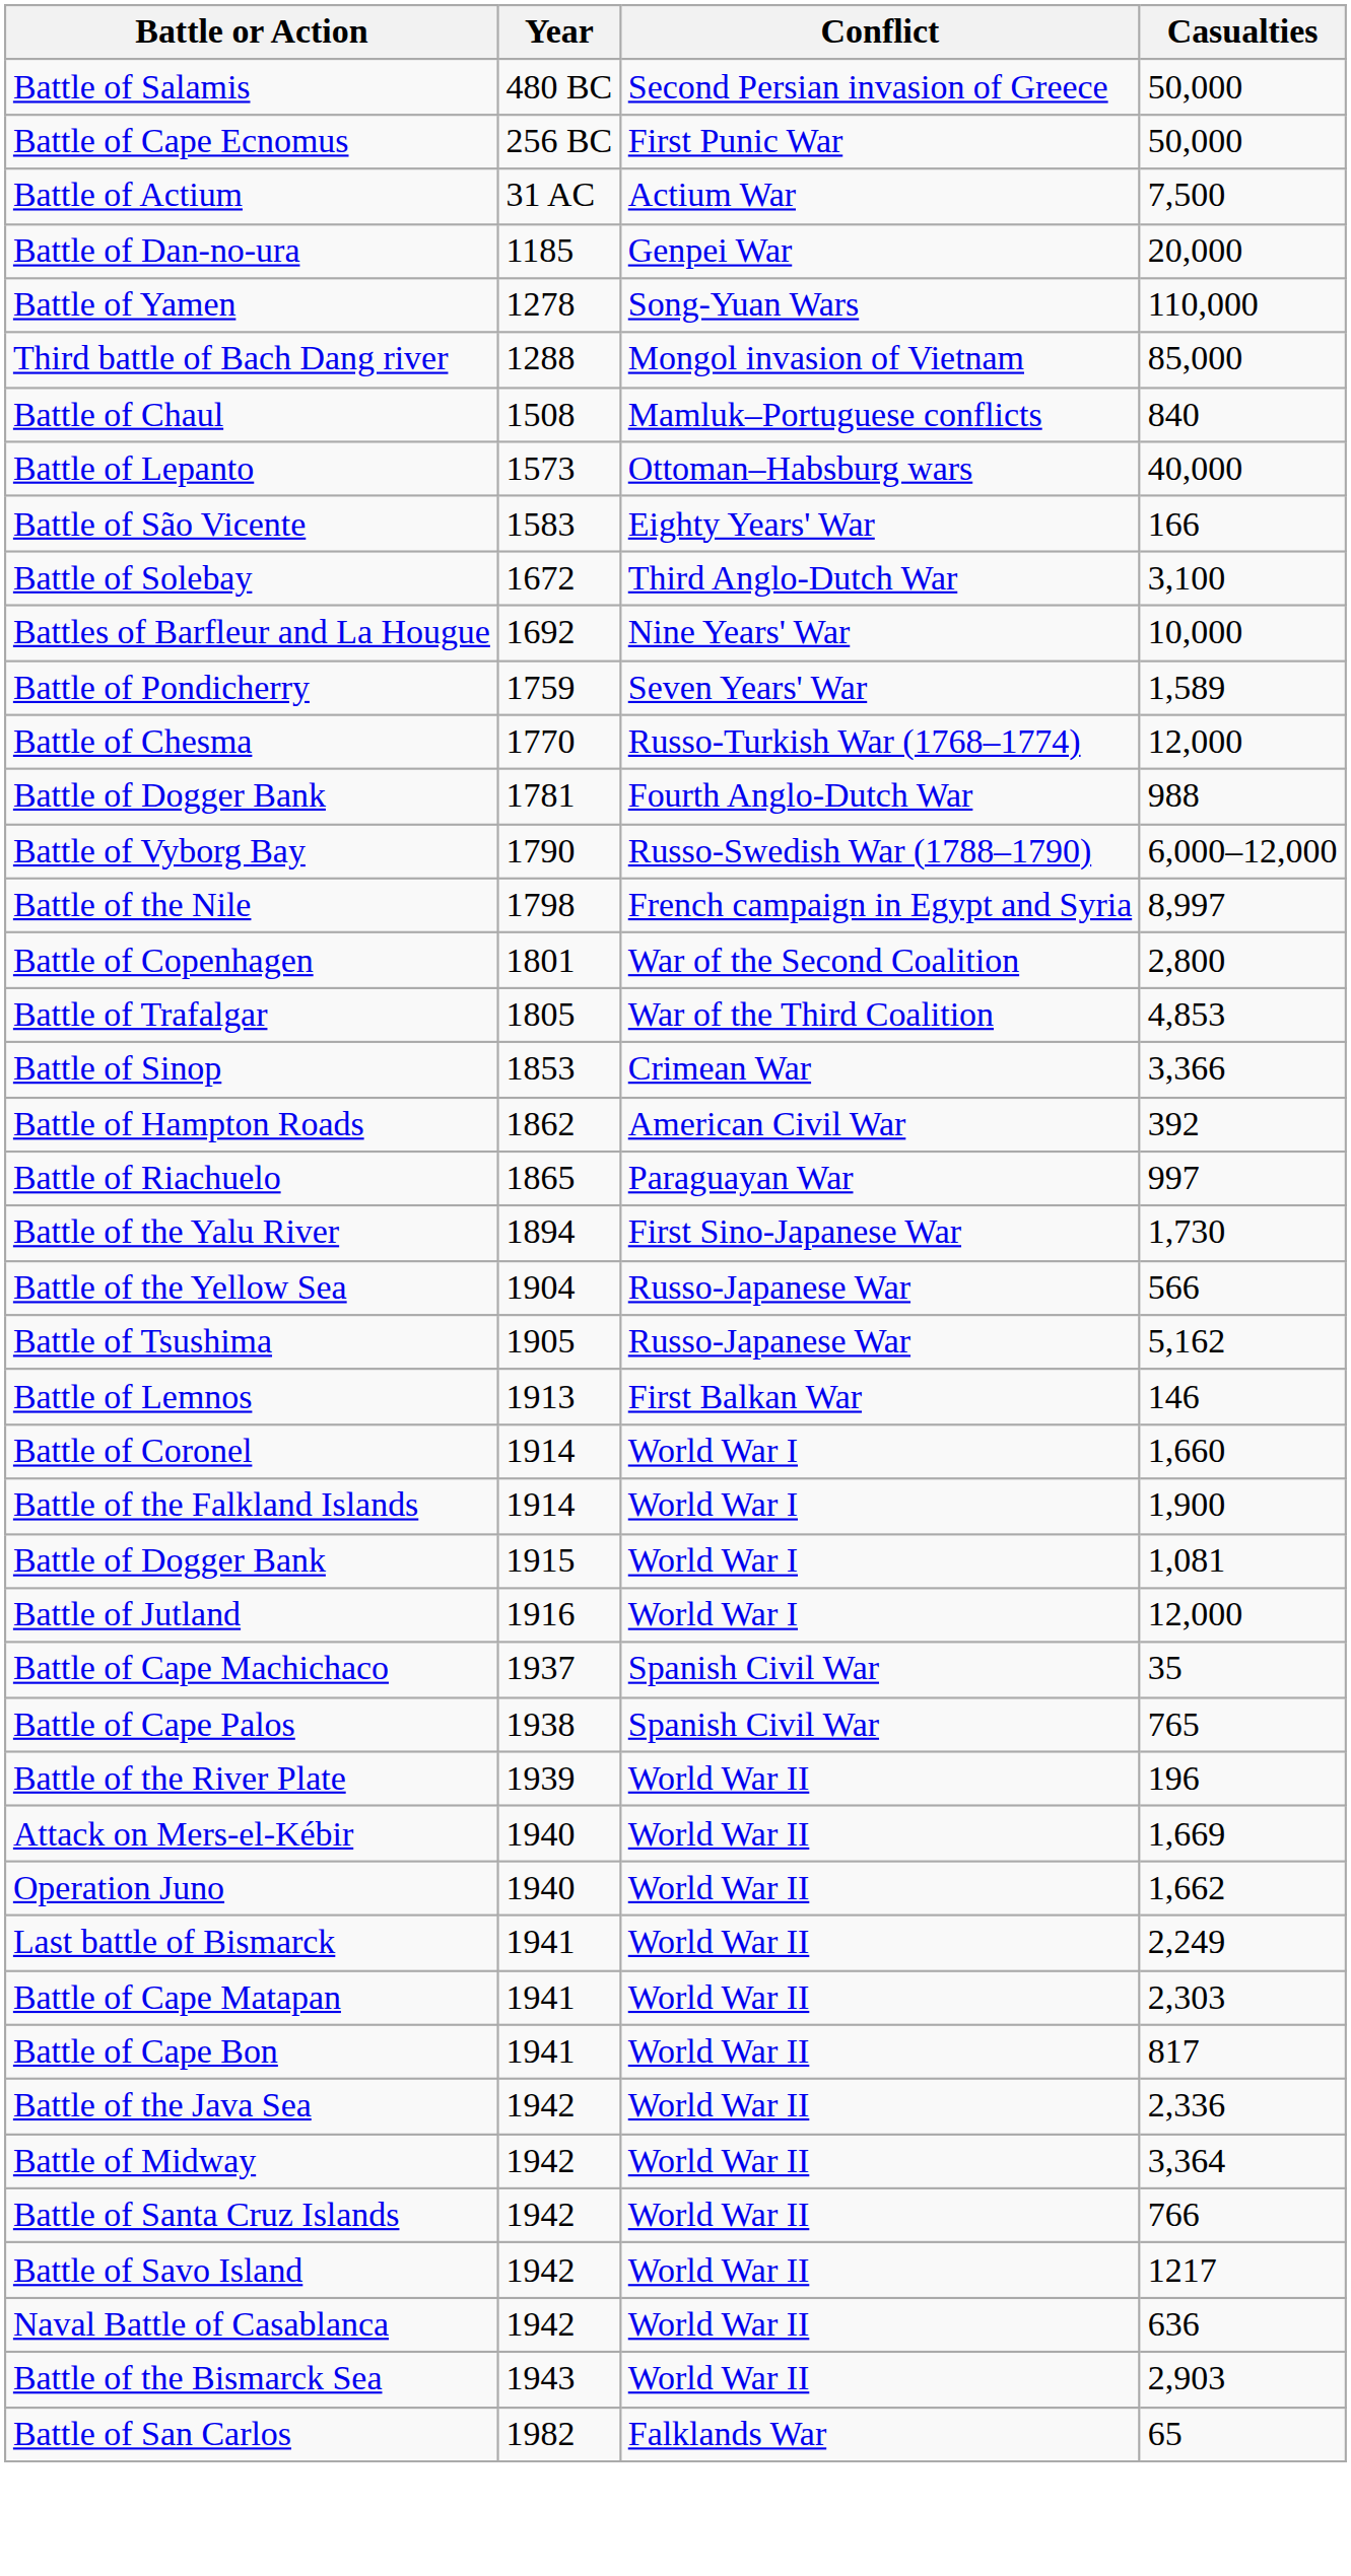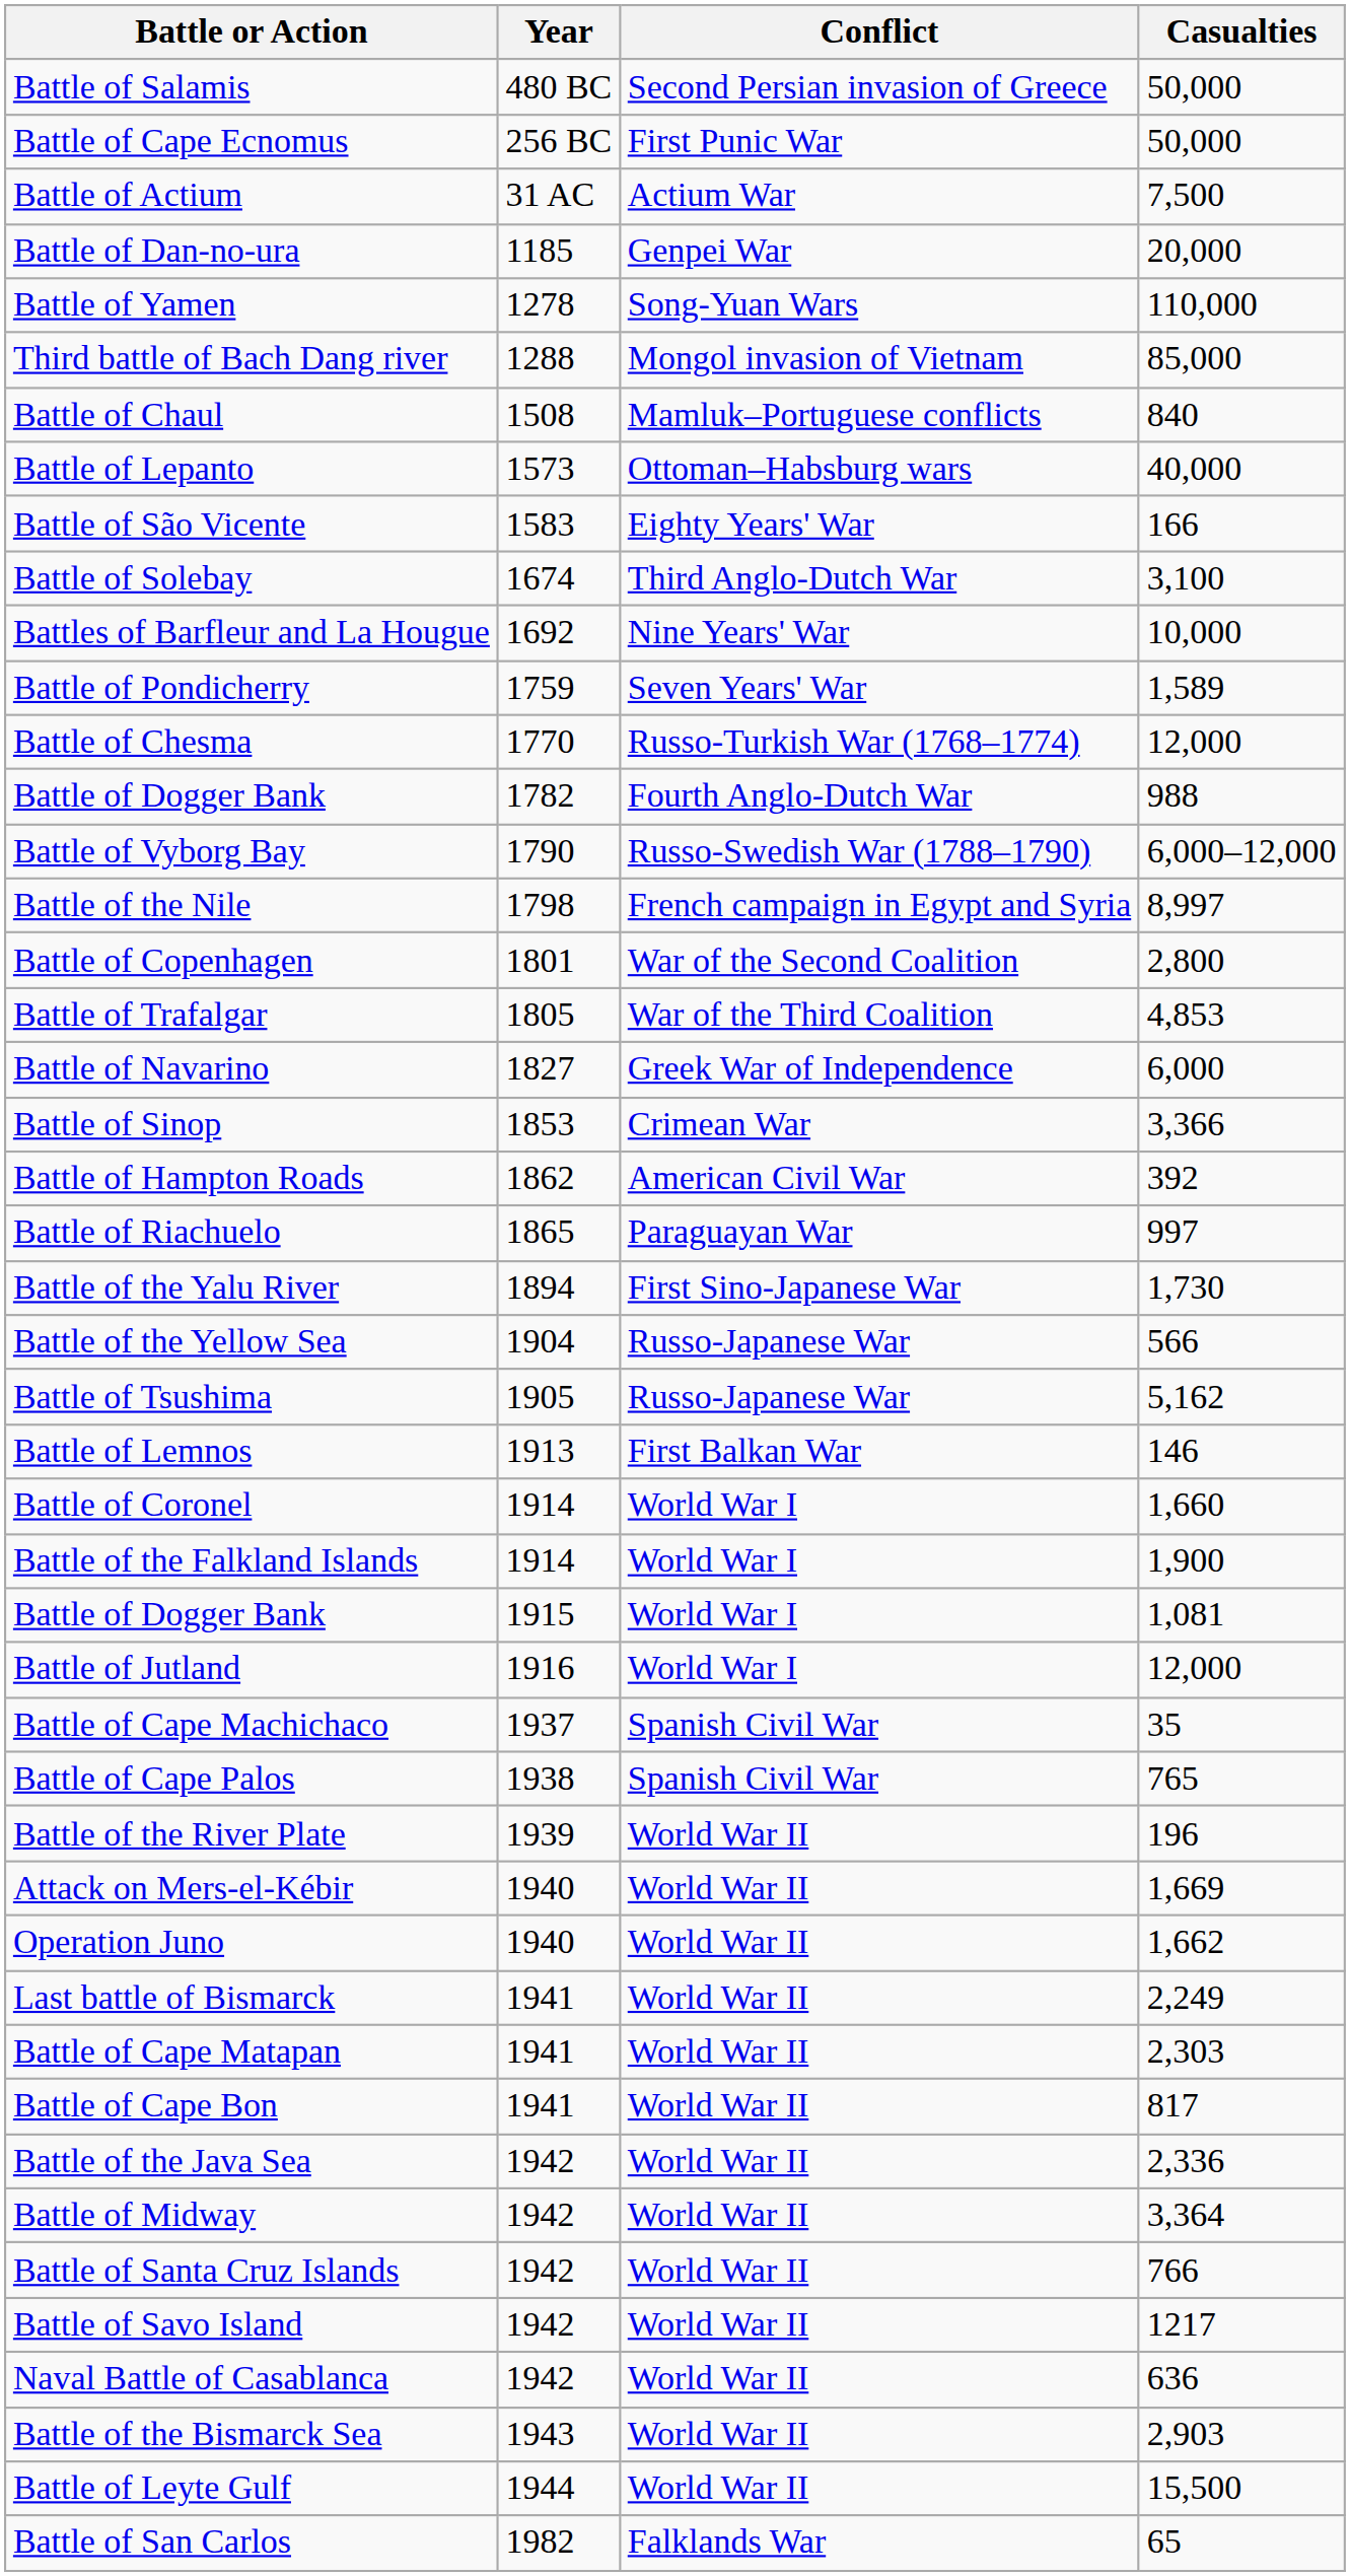Battle of Solebay | Year: 1672 -> 1674
Battle of Dogger Bank / 988 | Year: 1781 -> 1782
+ row: Battle of Navarino | 1827 | Greek War of Independence | 6,000
+ row: Battle of Leyte Gulf | 1944 | World War II | 15,500
